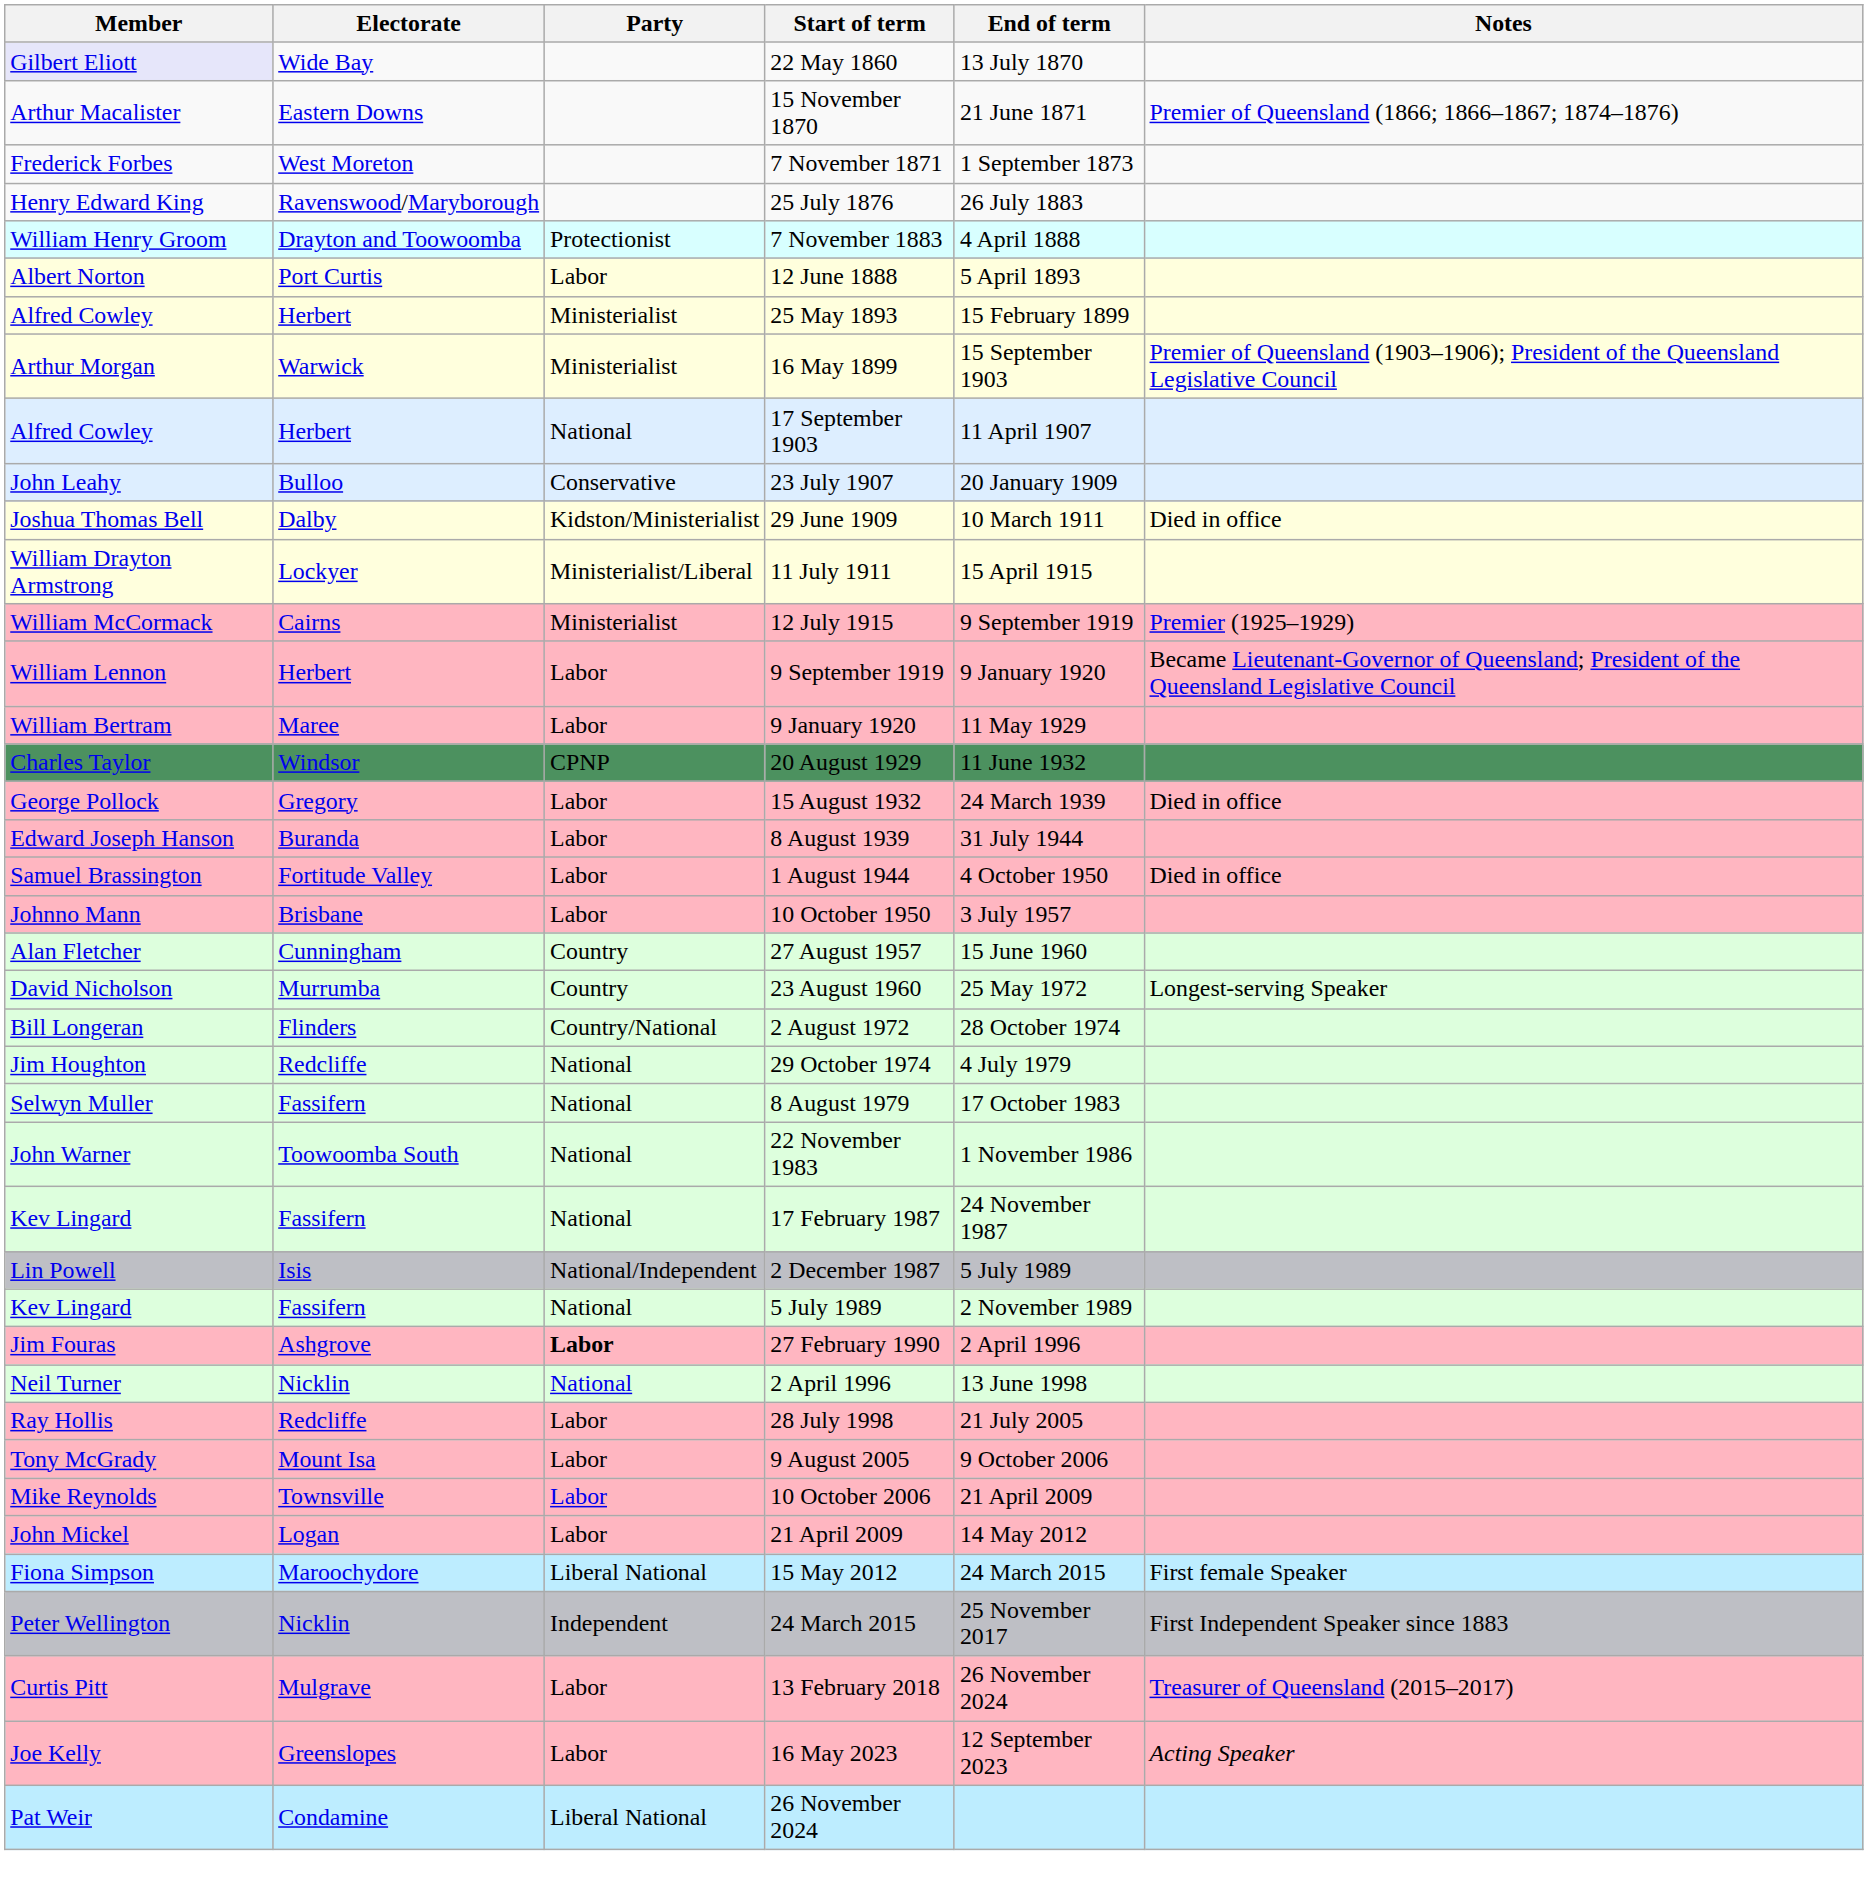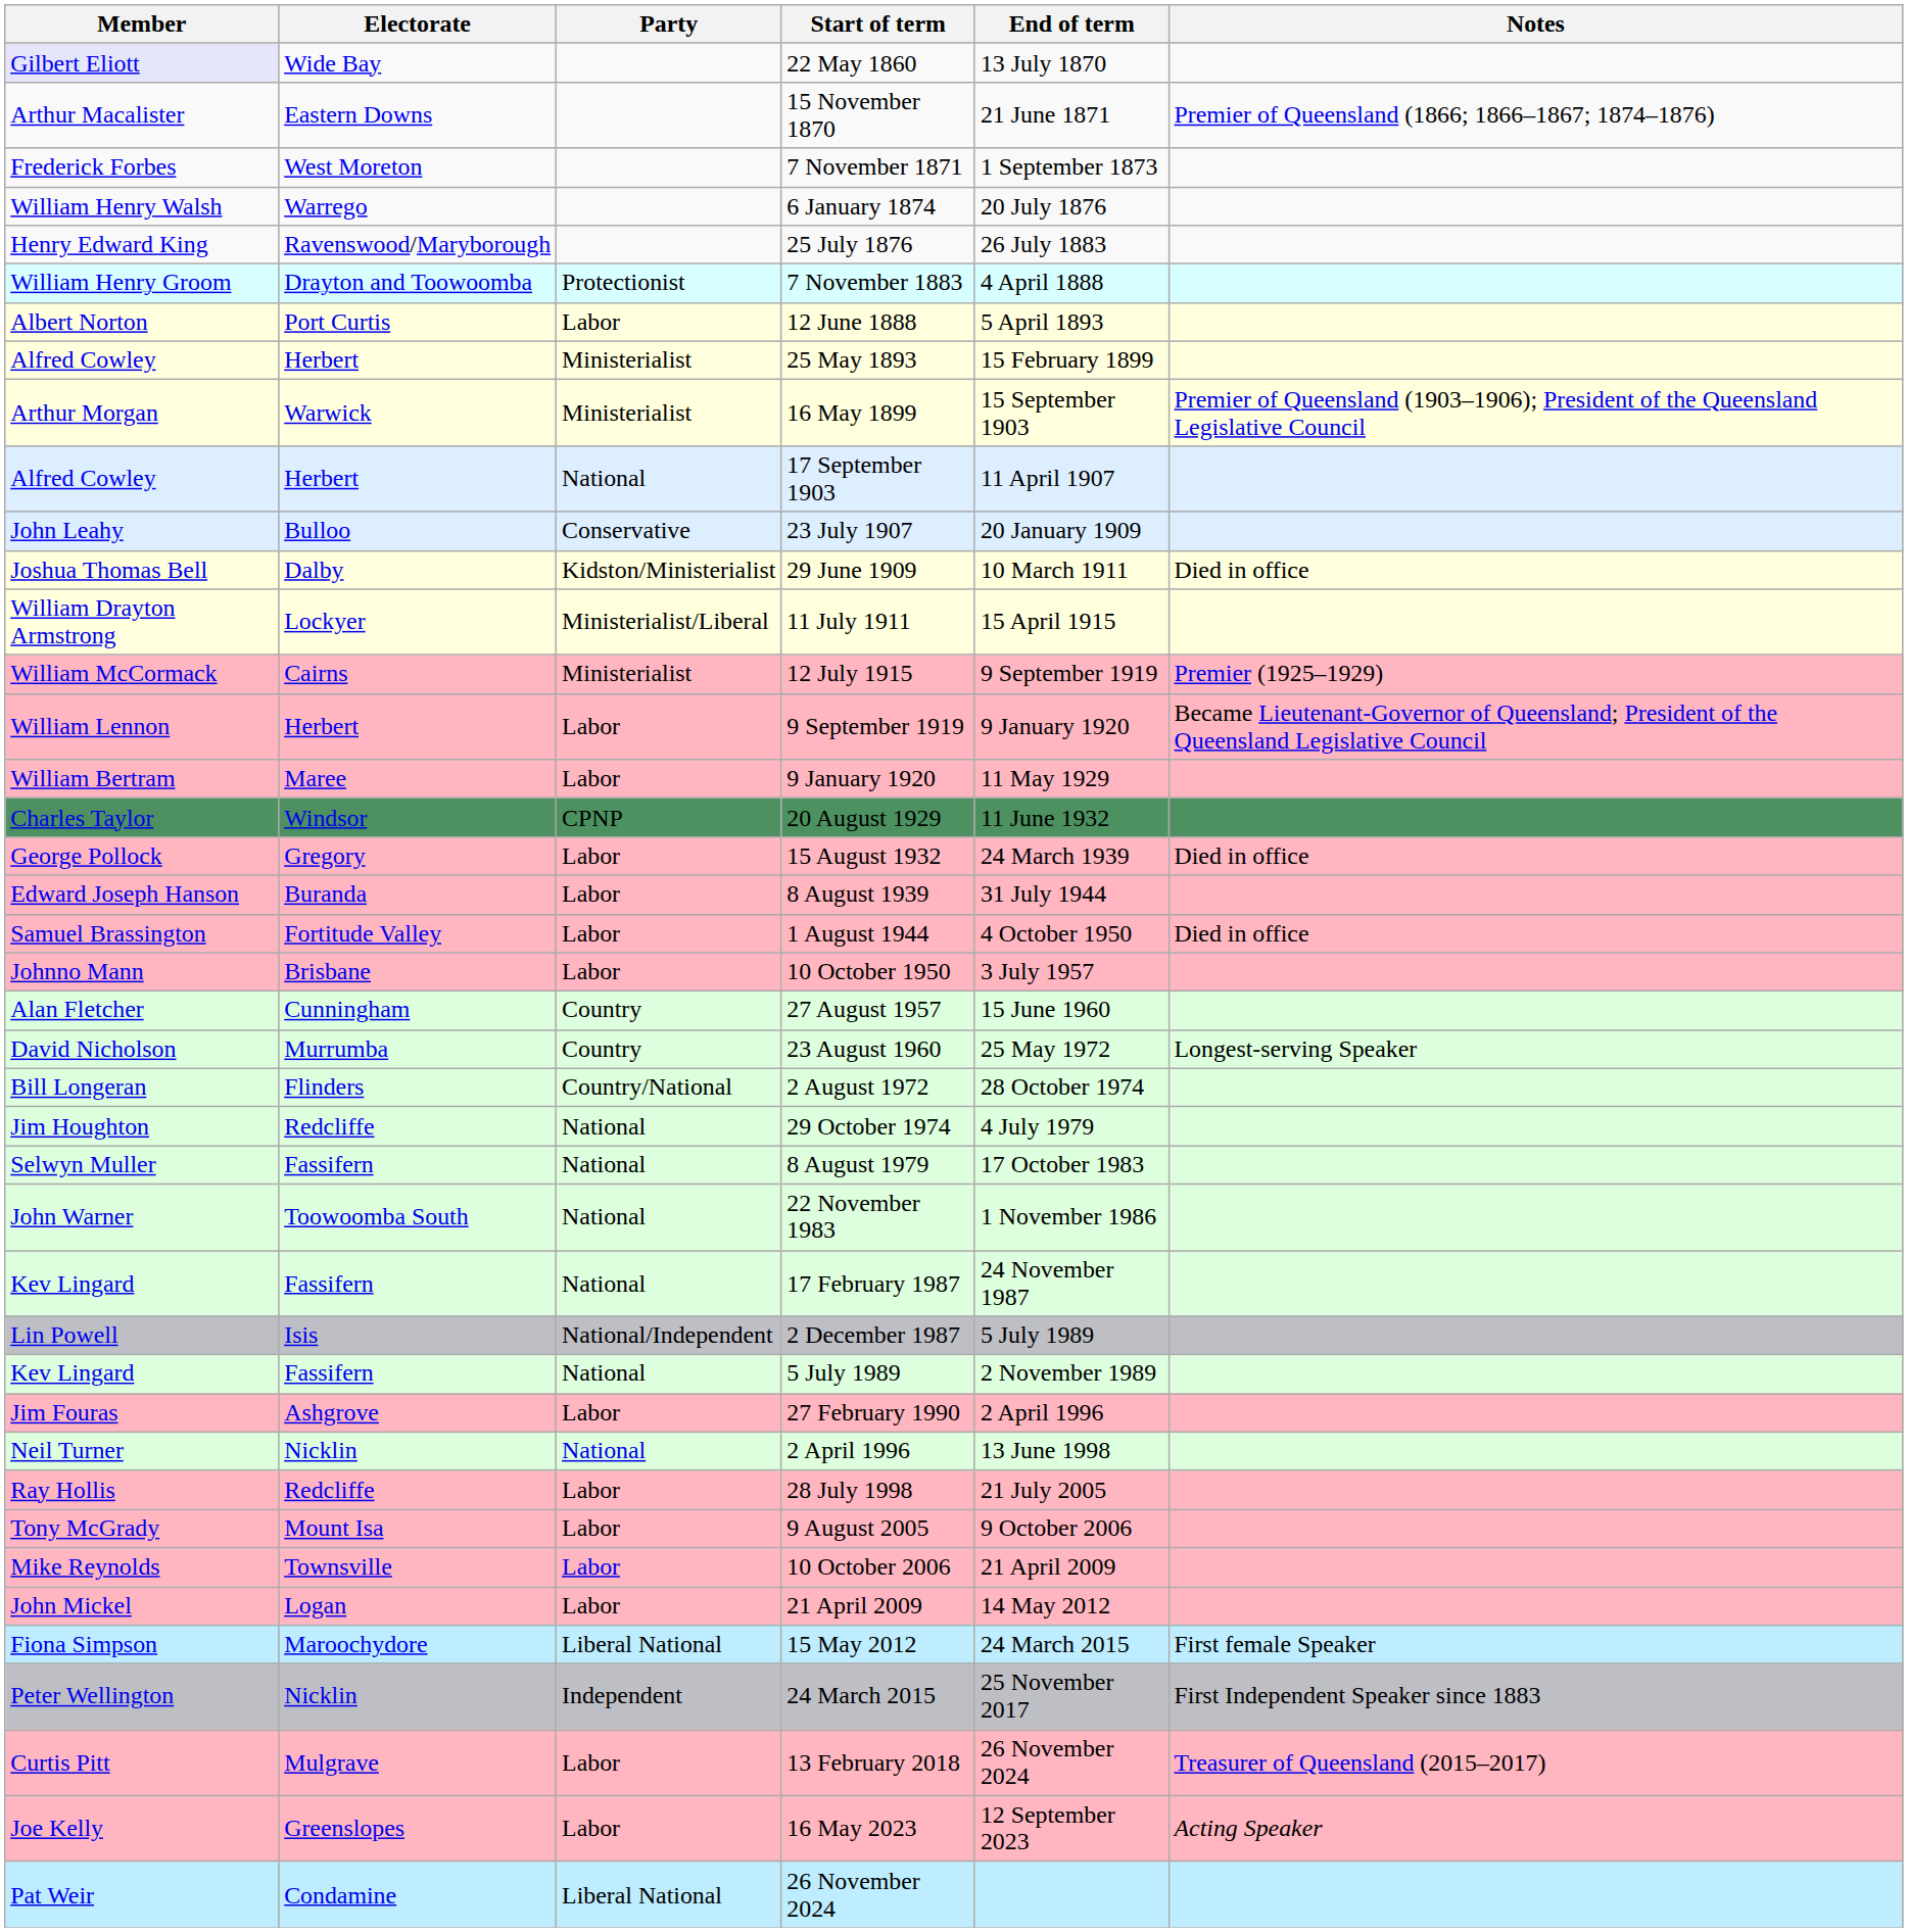+ row: William Henry Walsh | Warrego | 6 January 1874 | 20 July 1876
27 February 1990 | Party: bold -> normal
